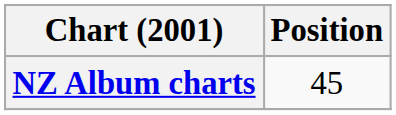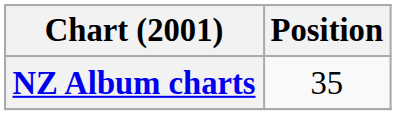NZ Album charts | Position: 45 -> 35
